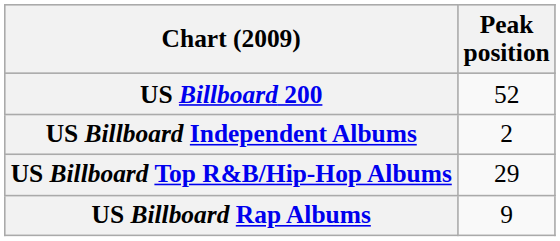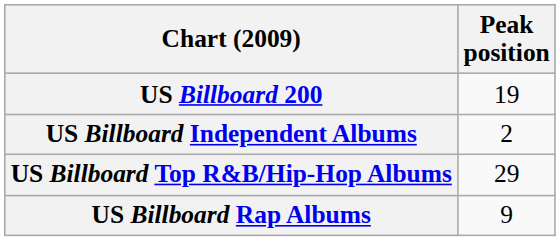US Billboard 200 | Peak position: 52 -> 19
